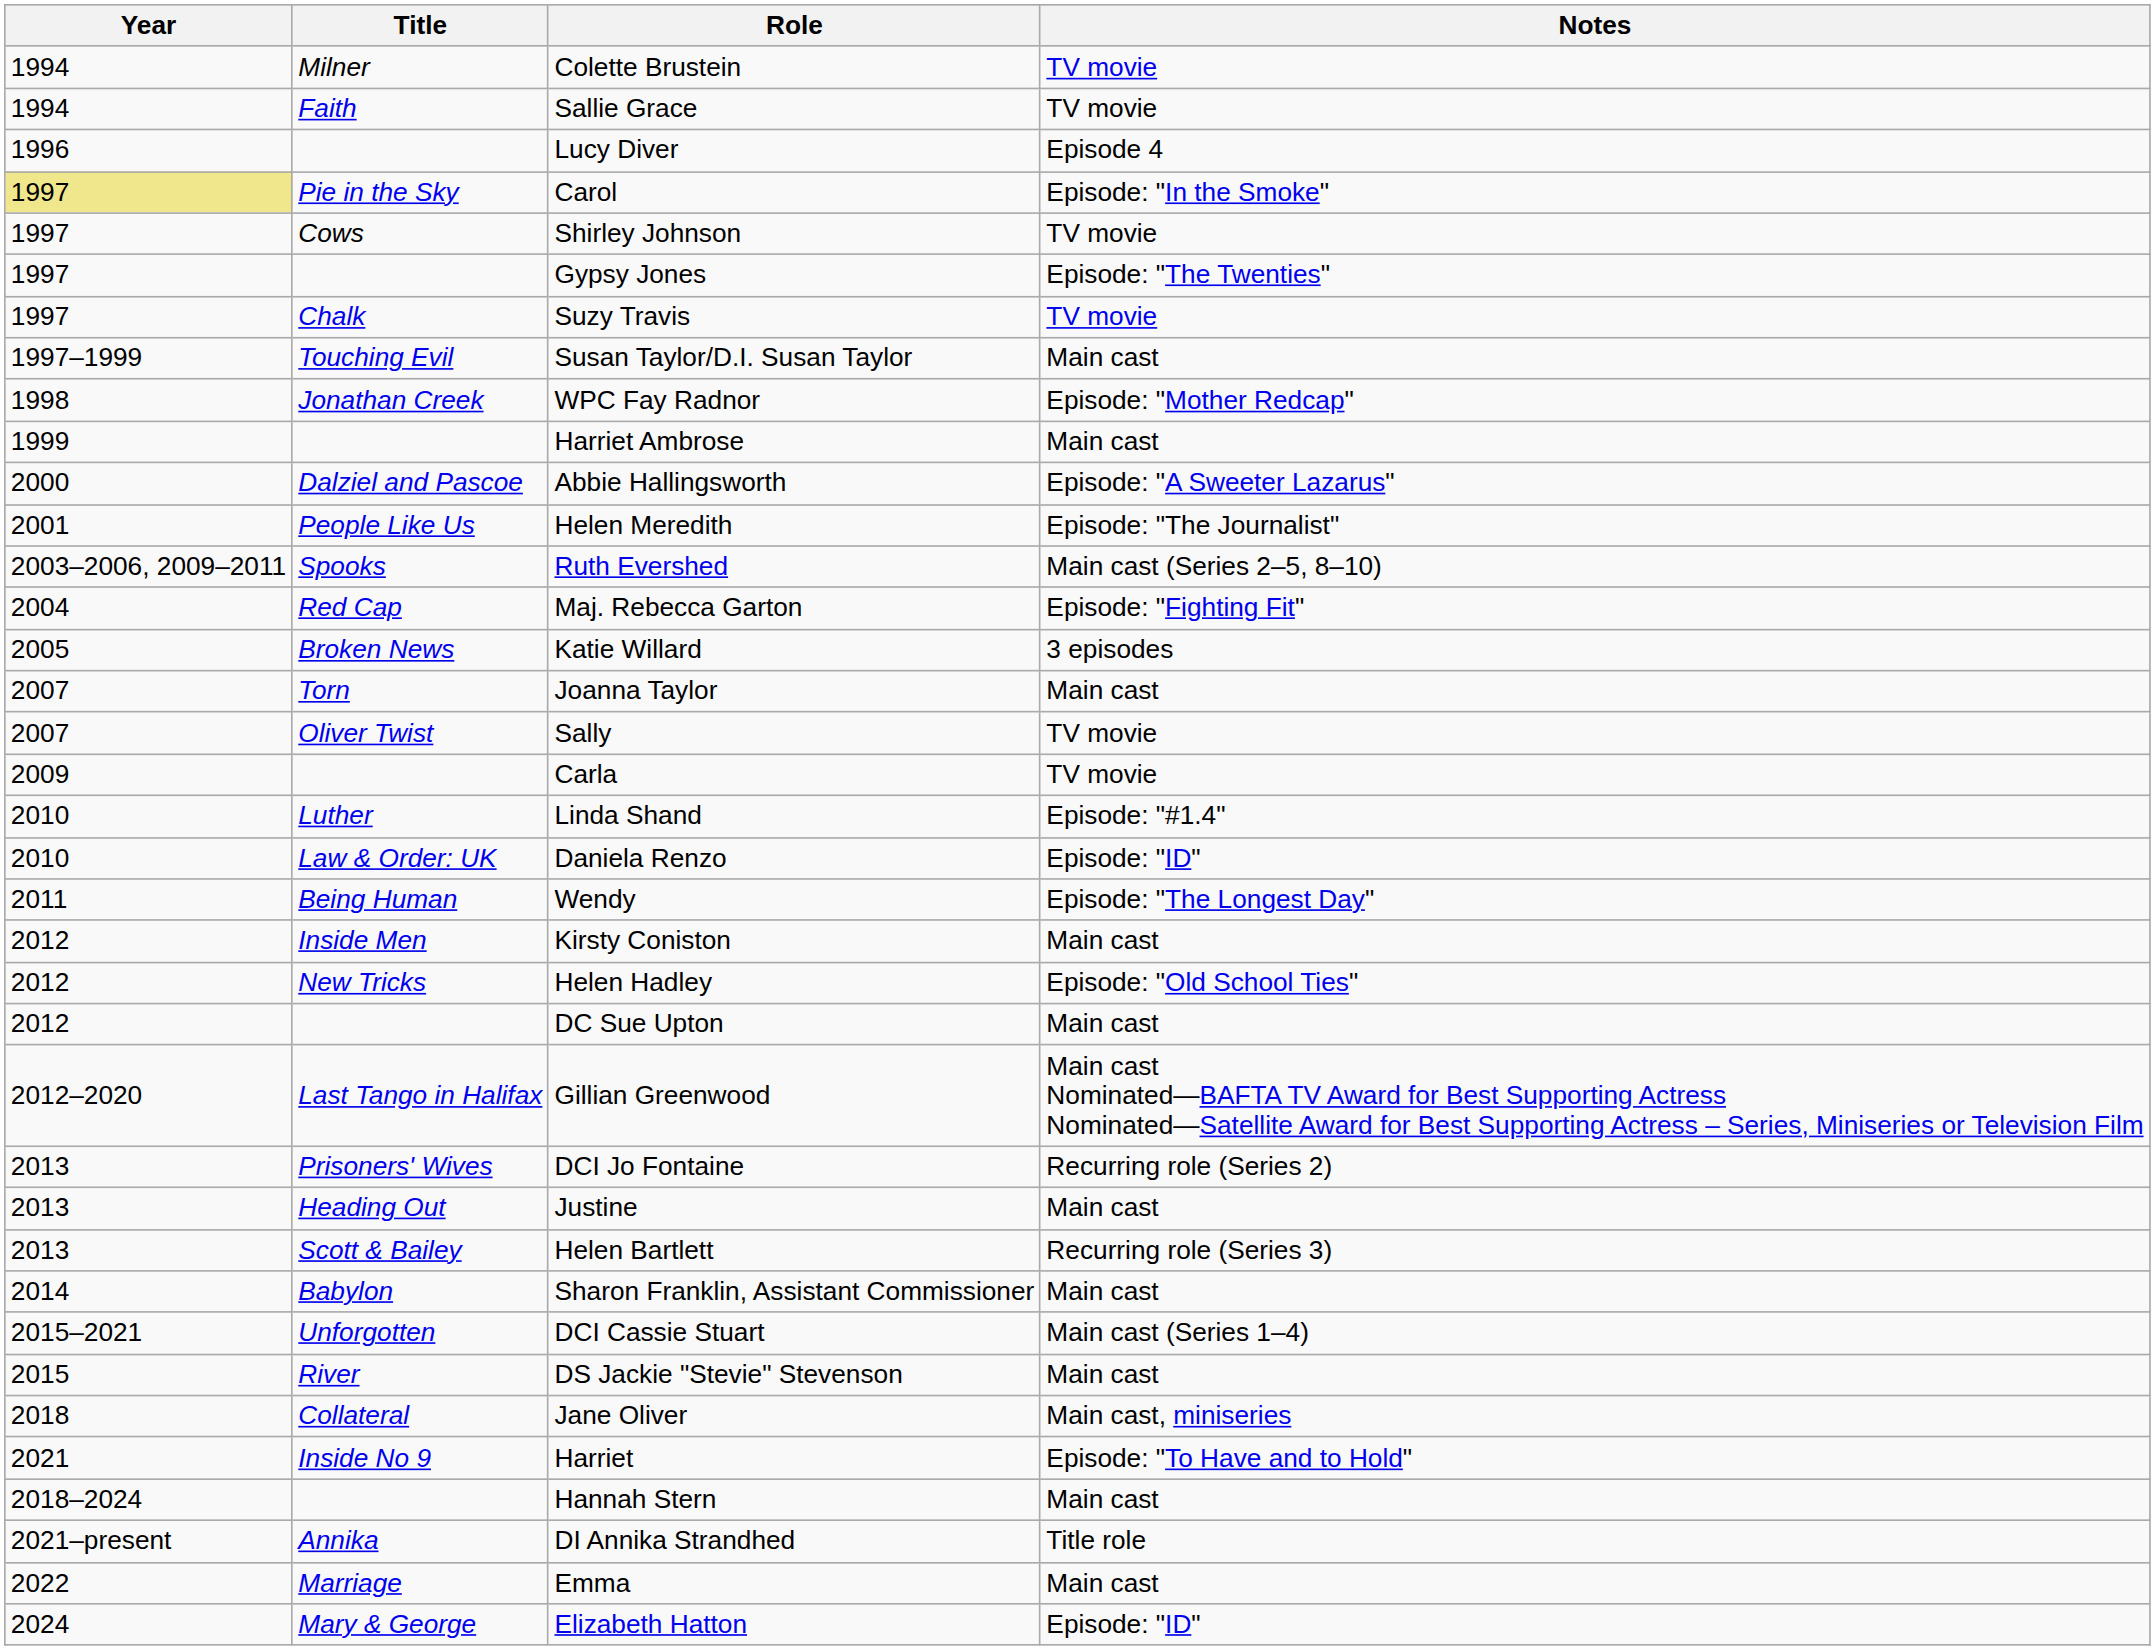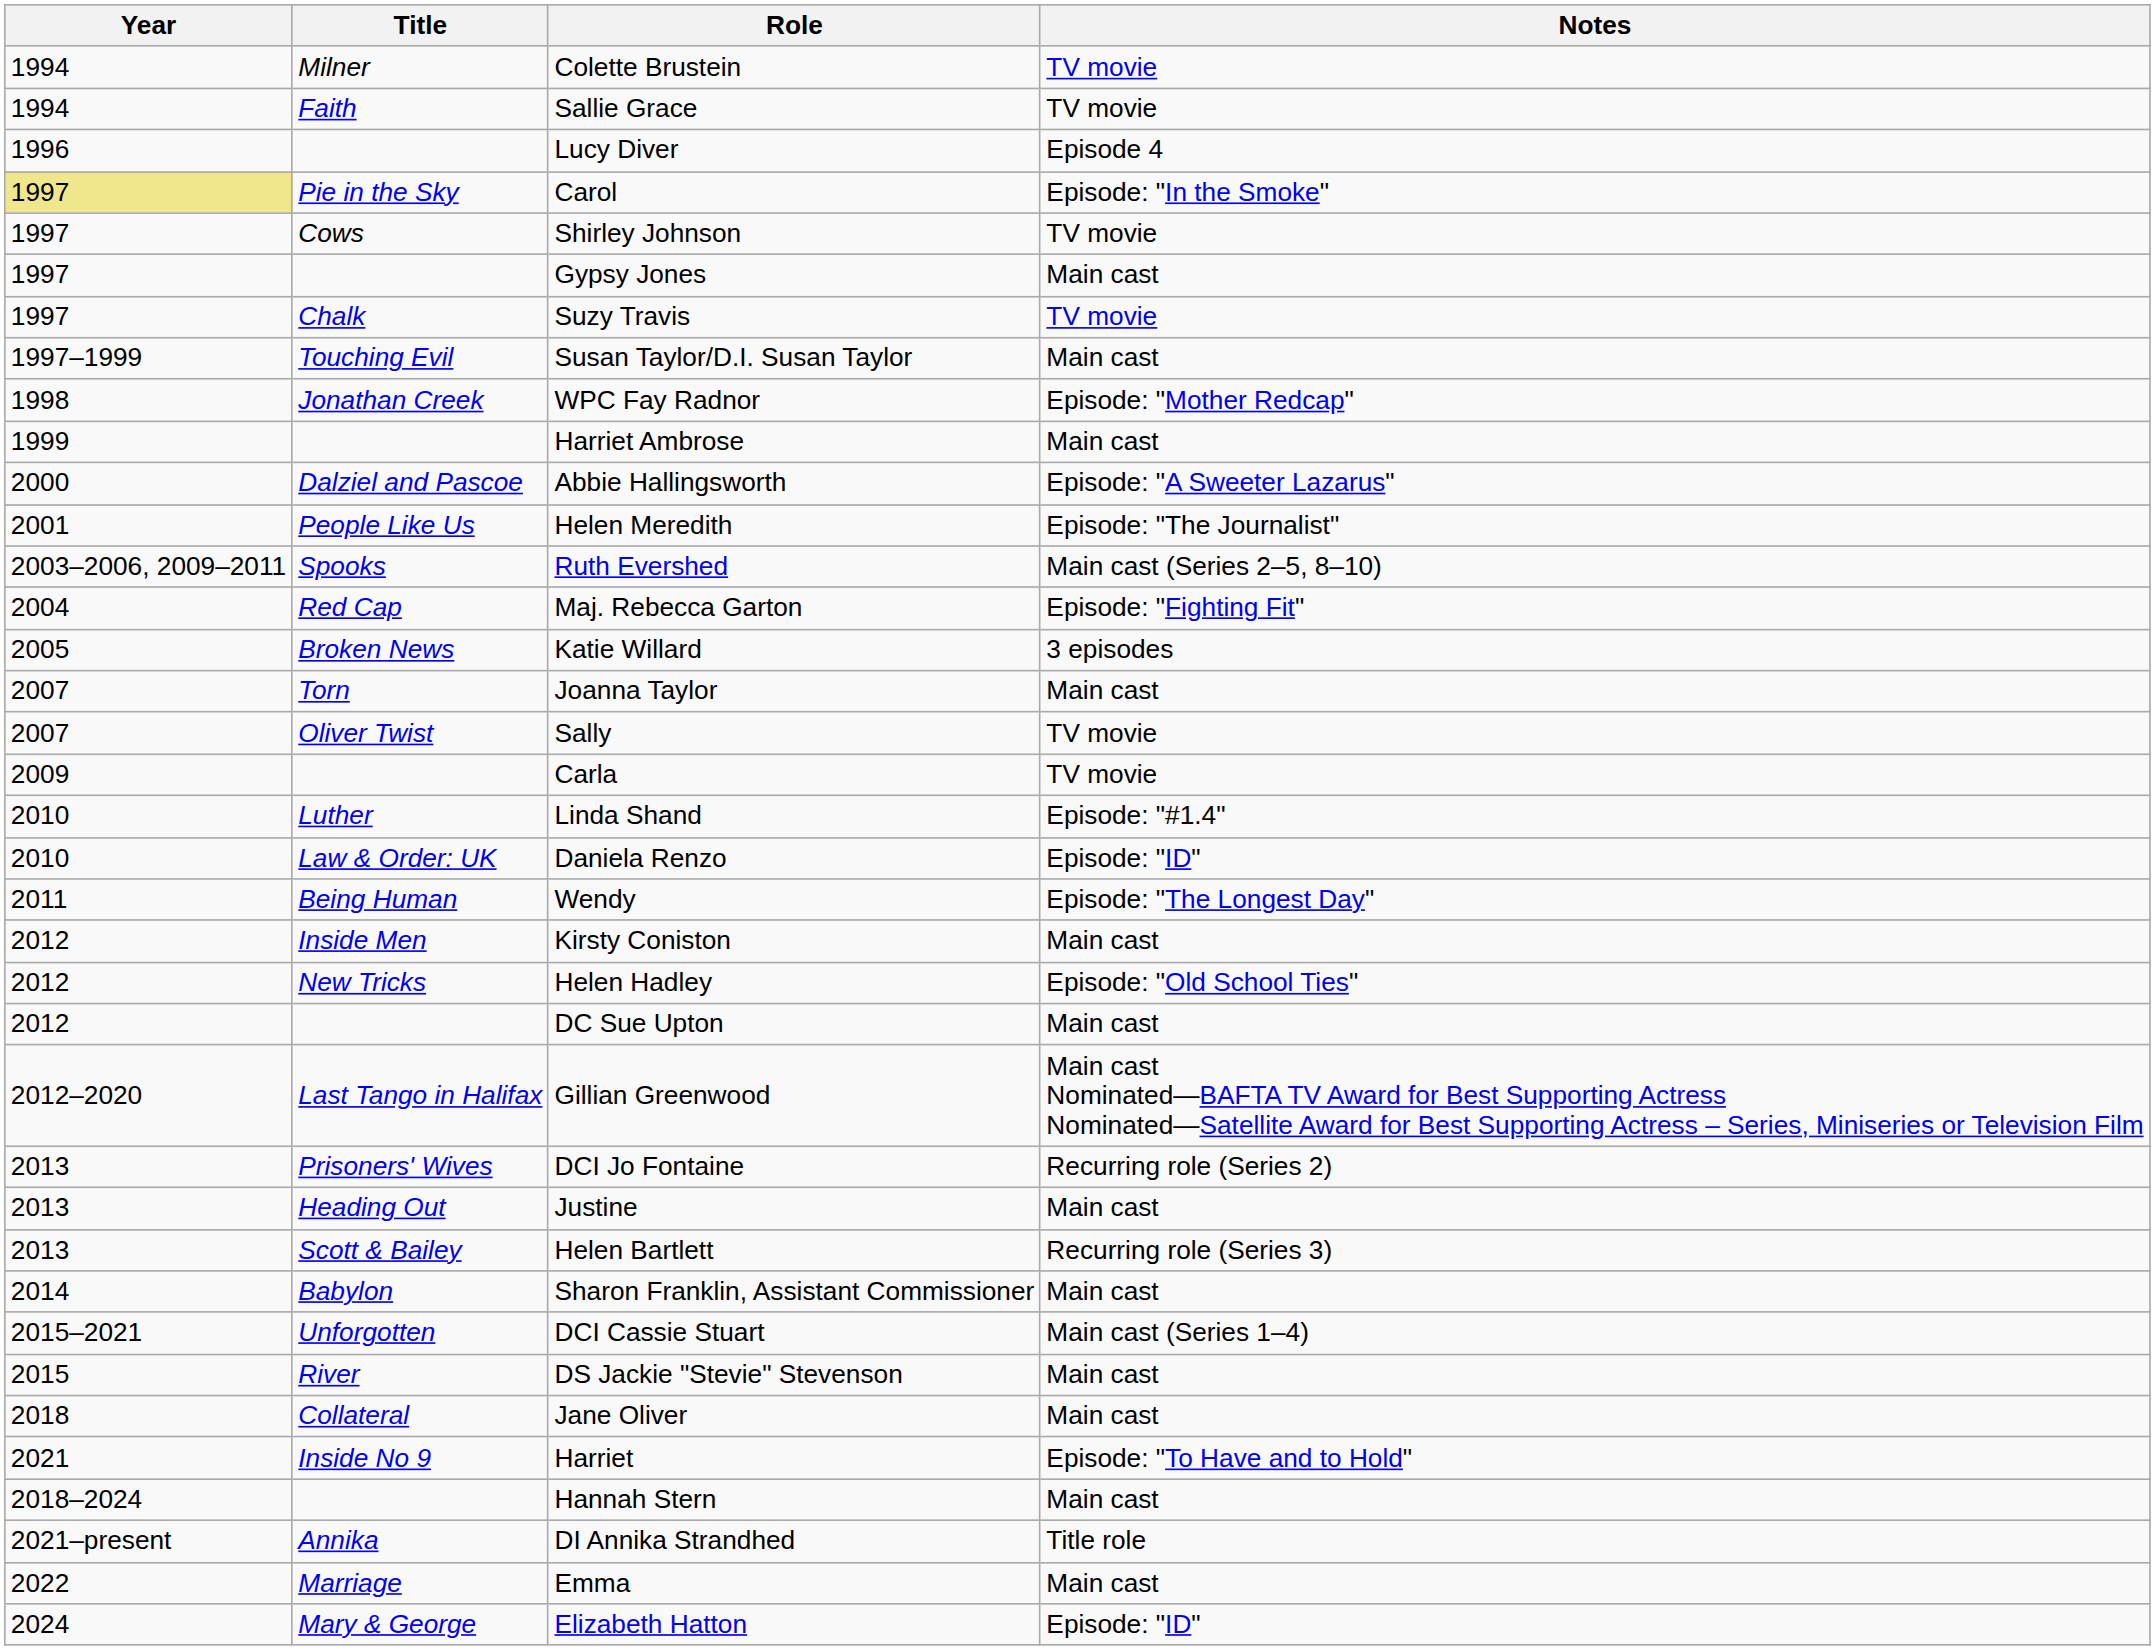Gypsy Jones | Notes: Episode: "The Twenties" -> Main cast
Jane Oliver | Notes: Main cast, miniseries -> Main cast
